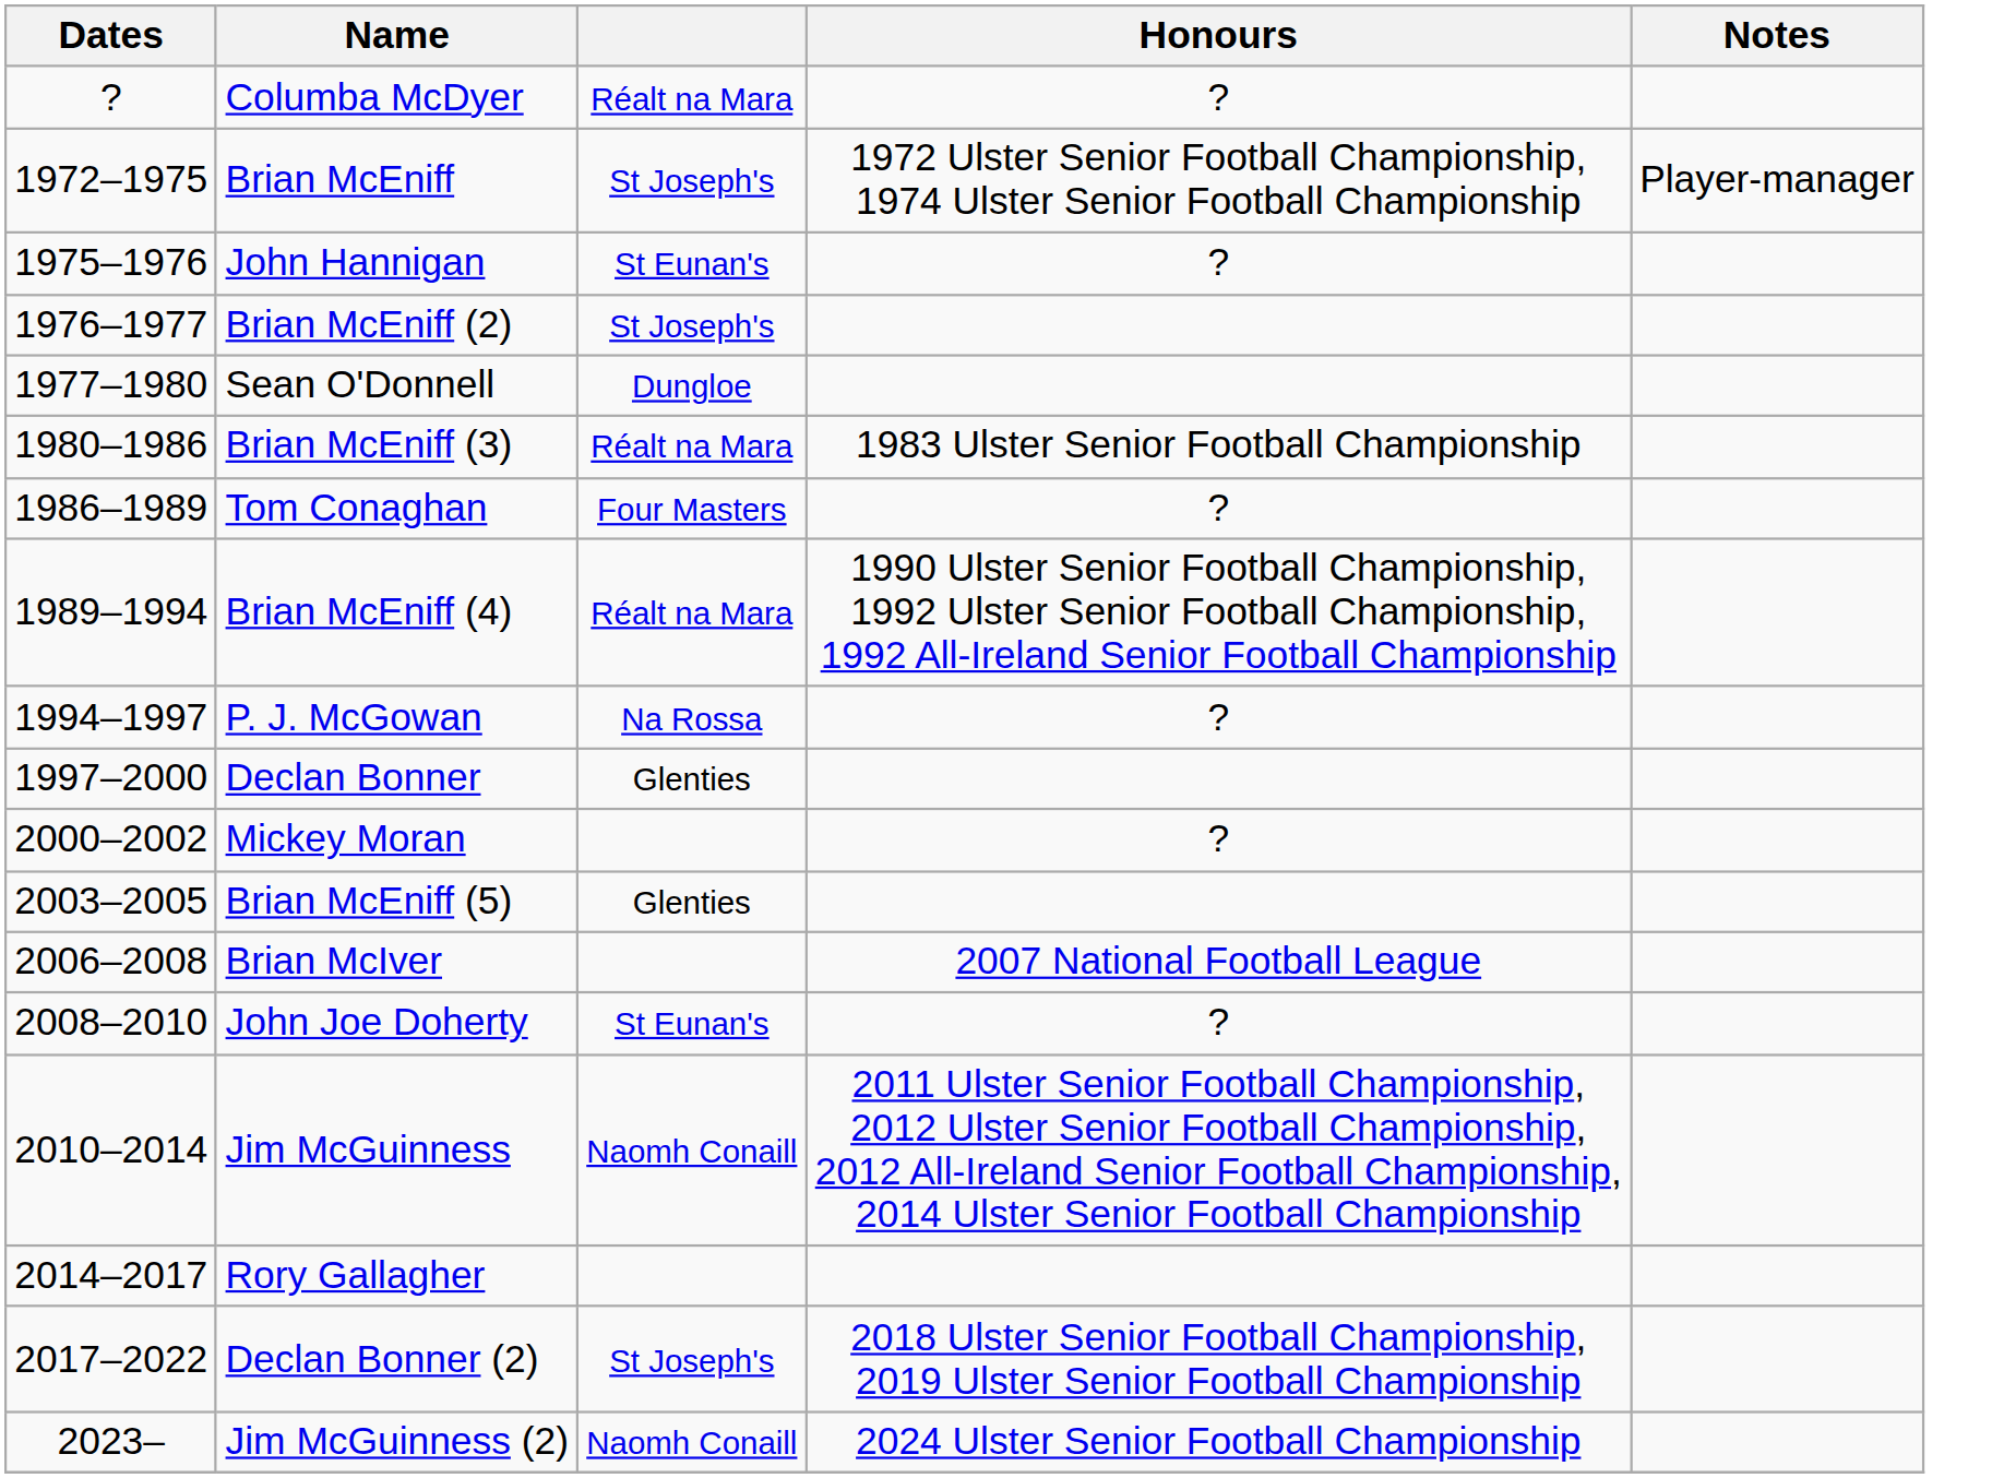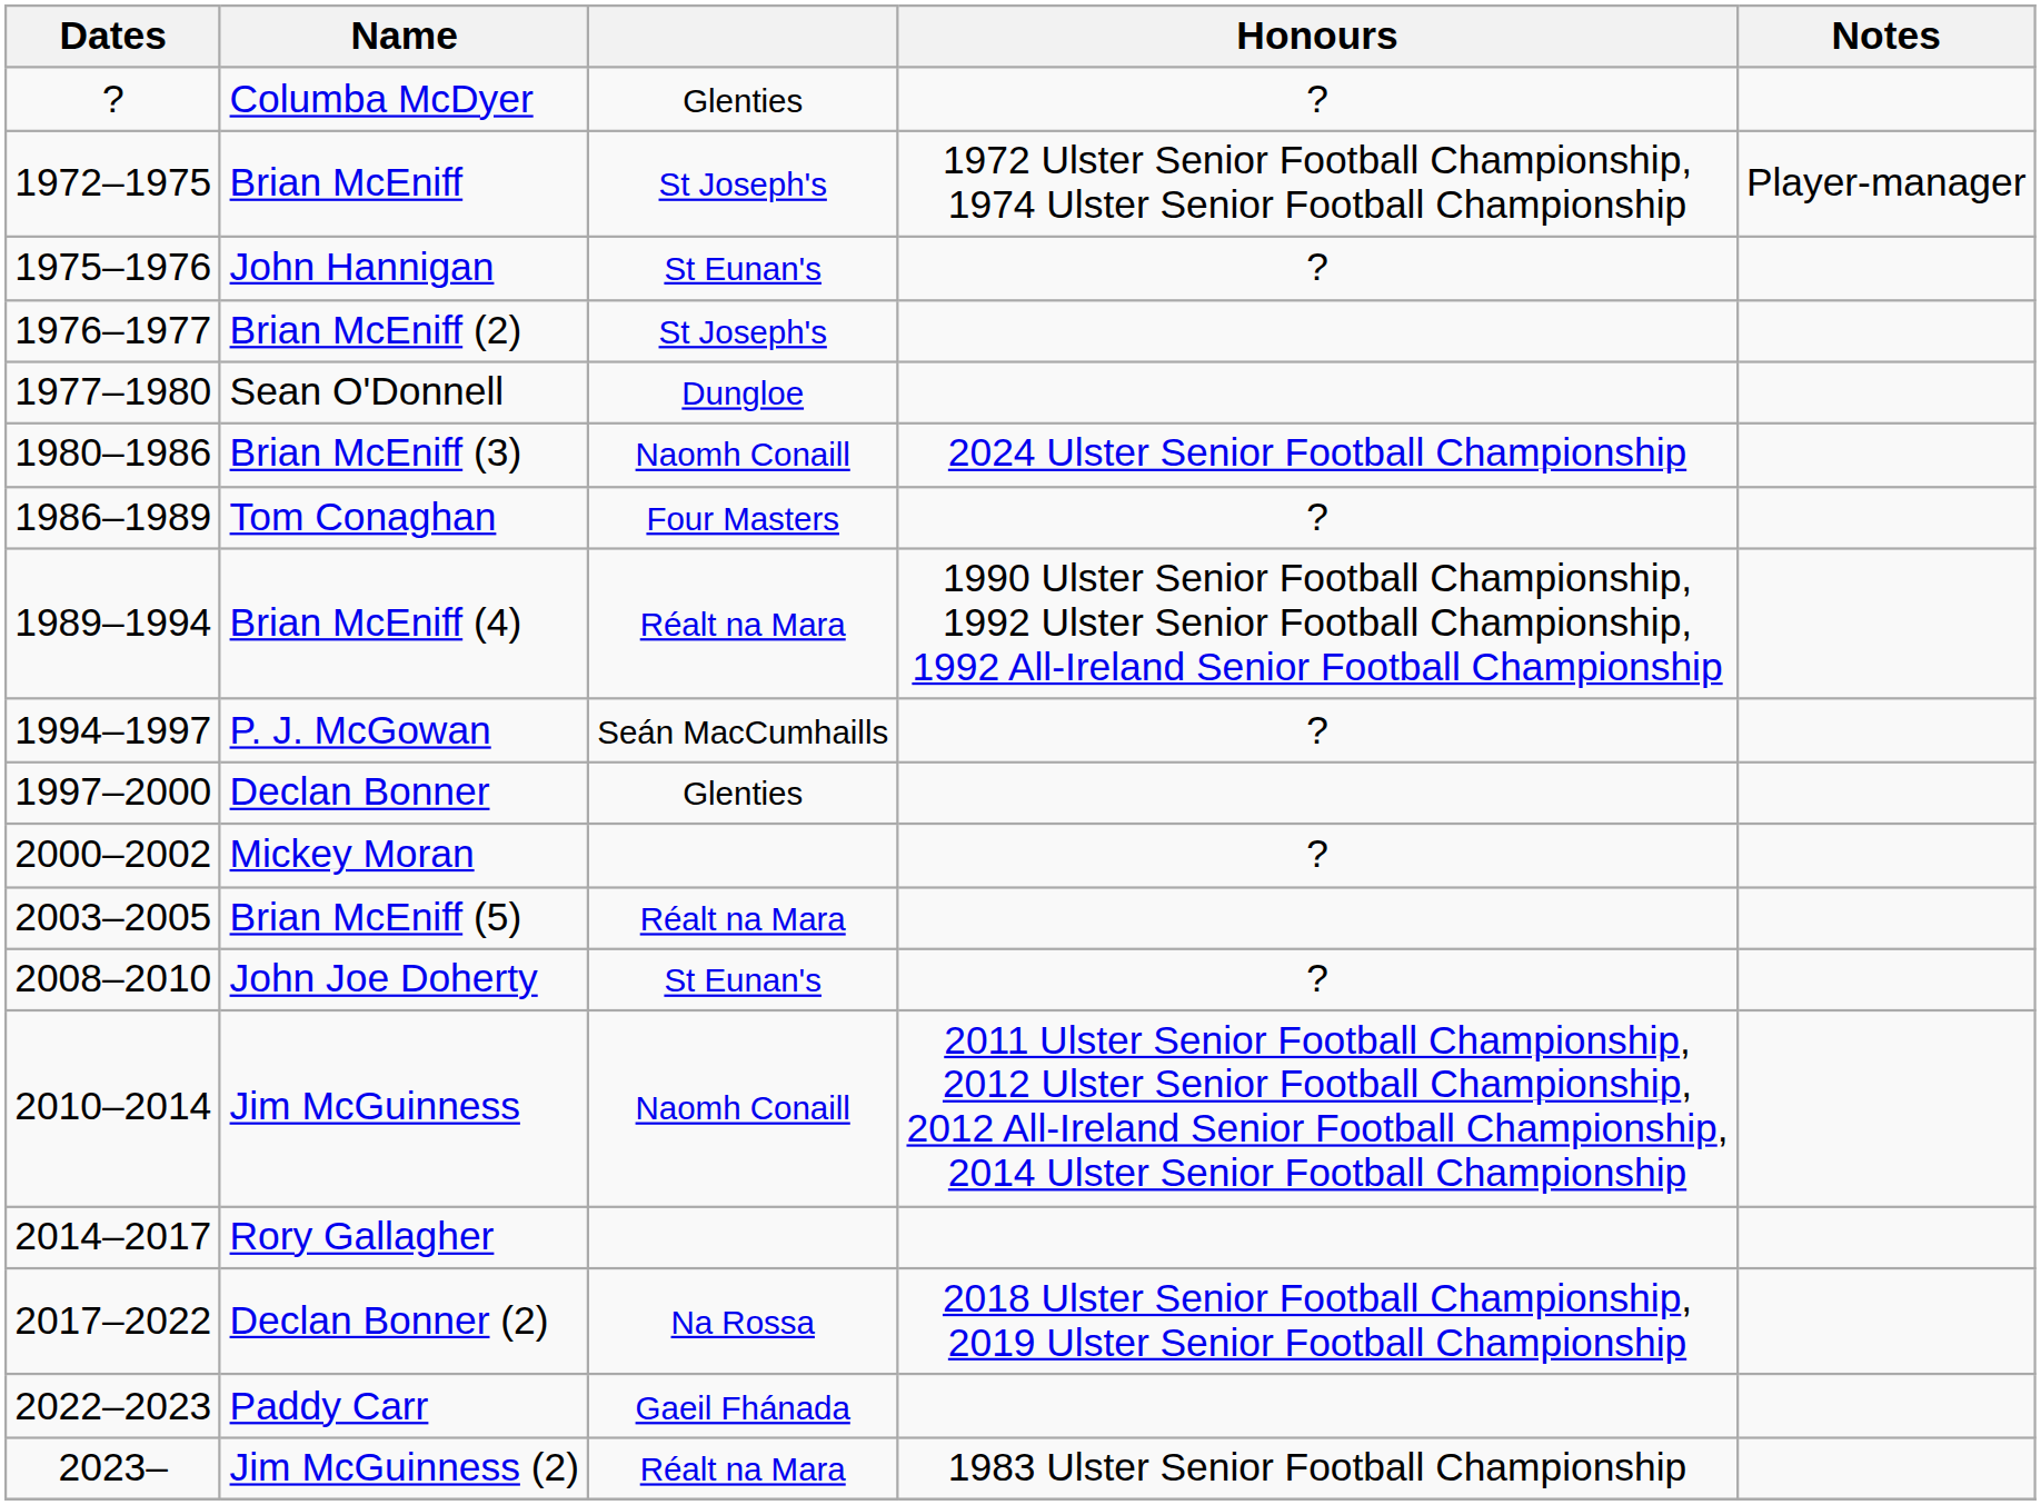Columba McDyer | column 3: Réalt na Mara -> Glenties
Brian McEniff (3) | column 3: Réalt na Mara -> Naomh Conaill
Brian McEniff (3) | Honours: 1983 Ulster Senior Football Championship -> 2024 Ulster Senior Football Championship
P. J. McGowan | column 3: Na Rossa -> Seán MacCumhaills
Brian McEniff (5) | column 3: Glenties -> Réalt na Mara
- row: 2006–2008 | Brian McIver | 2007 National Football League
Declan Bonner (2) | column 3: St Joseph's -> Na Rossa
+ row: 2022–2023 | Paddy Carr | Gaeil Fhánada
Jim McGuinness (2) | column 3: Naomh Conaill -> Réalt na Mara
Jim McGuinness (2) | Honours: 2024 Ulster Senior Football Championship -> 1983 Ulster Senior Football Championship
